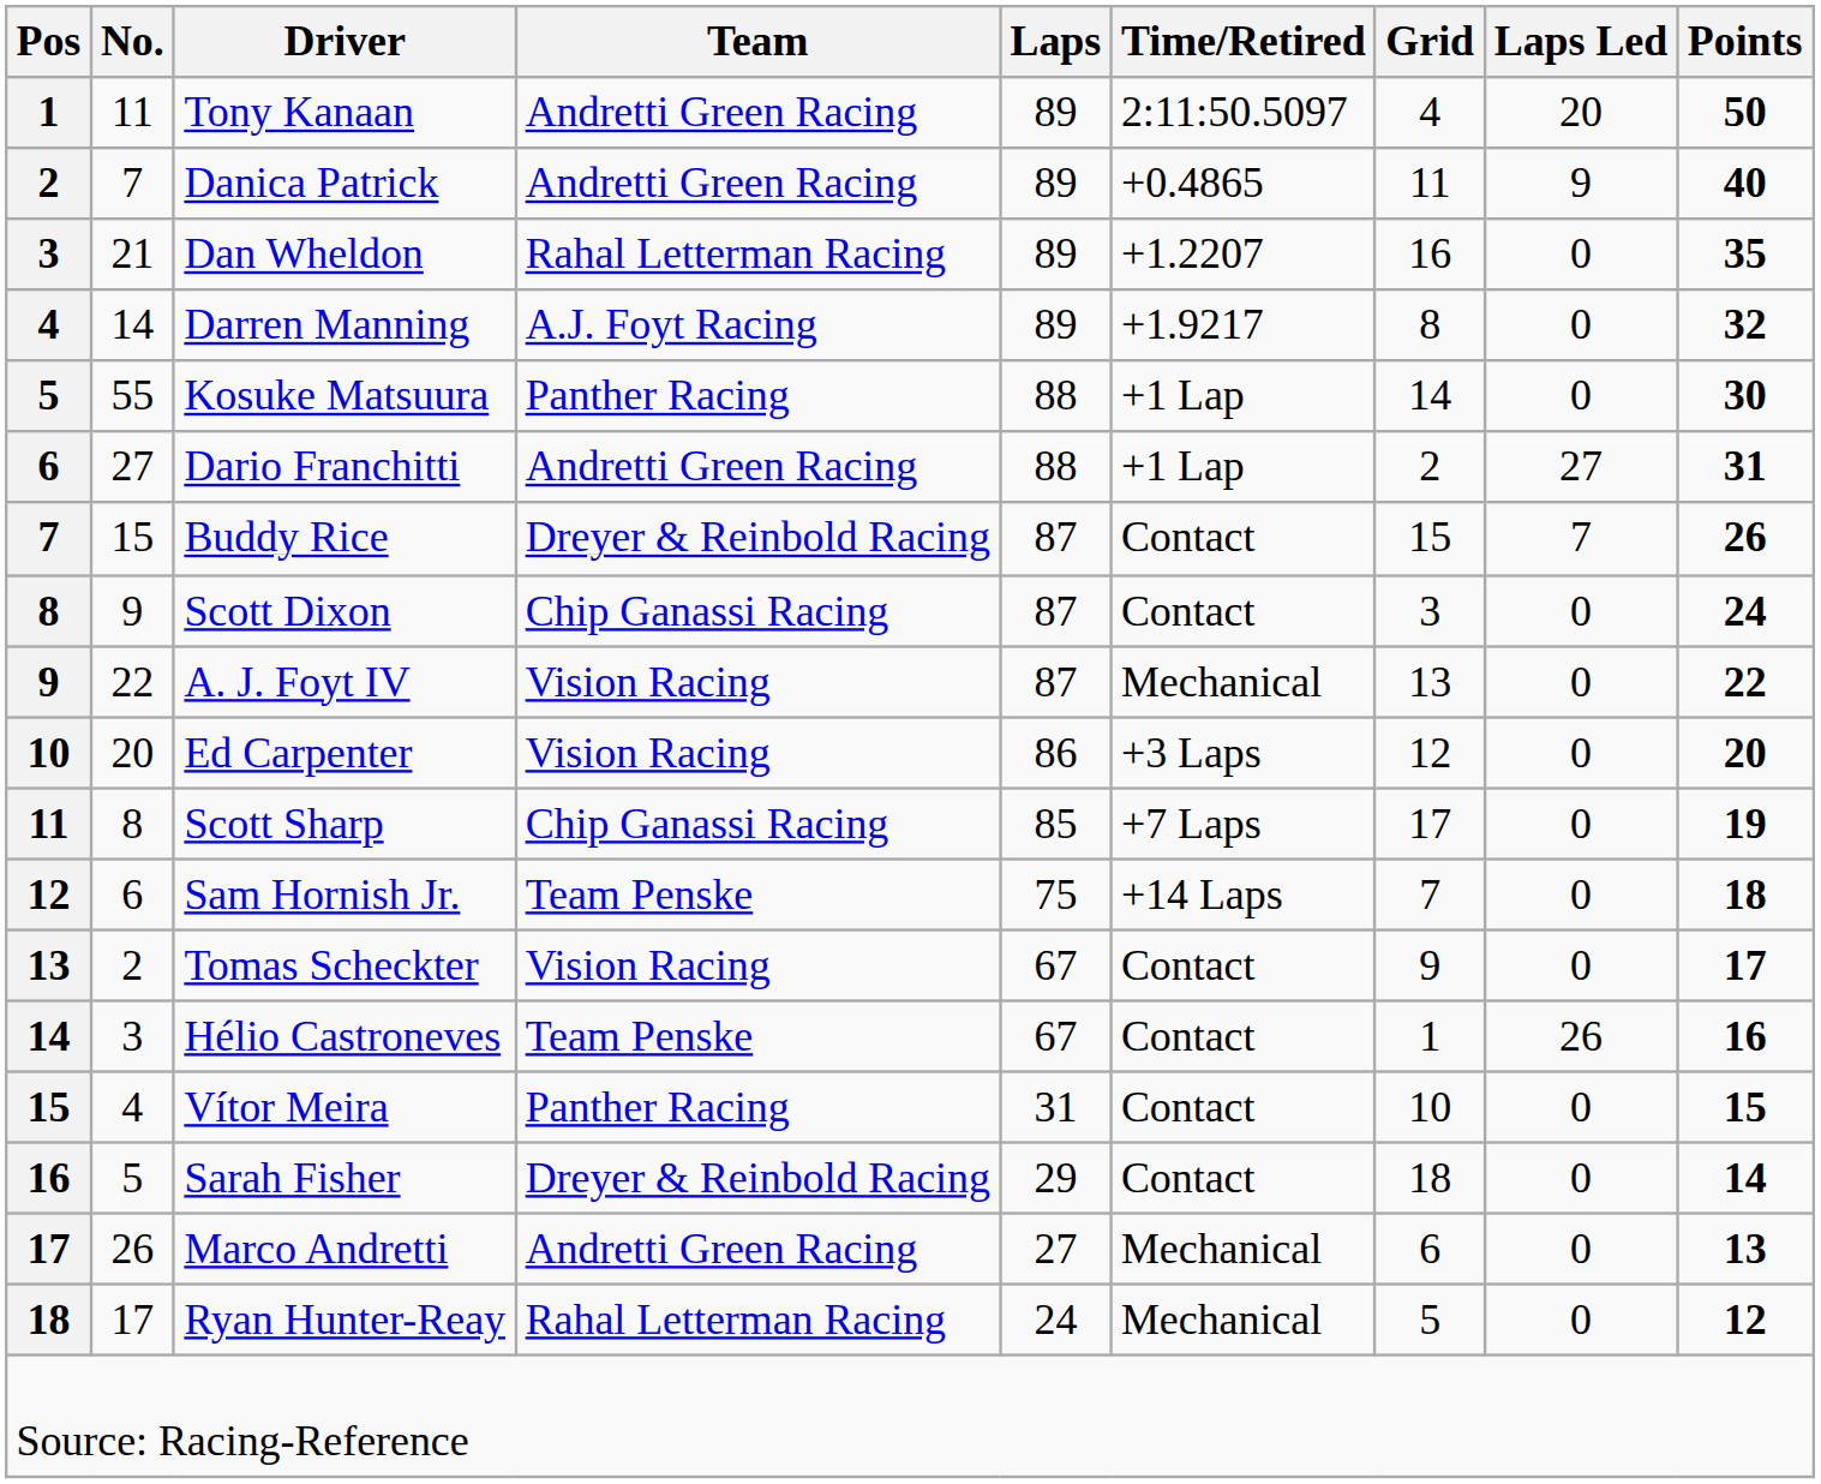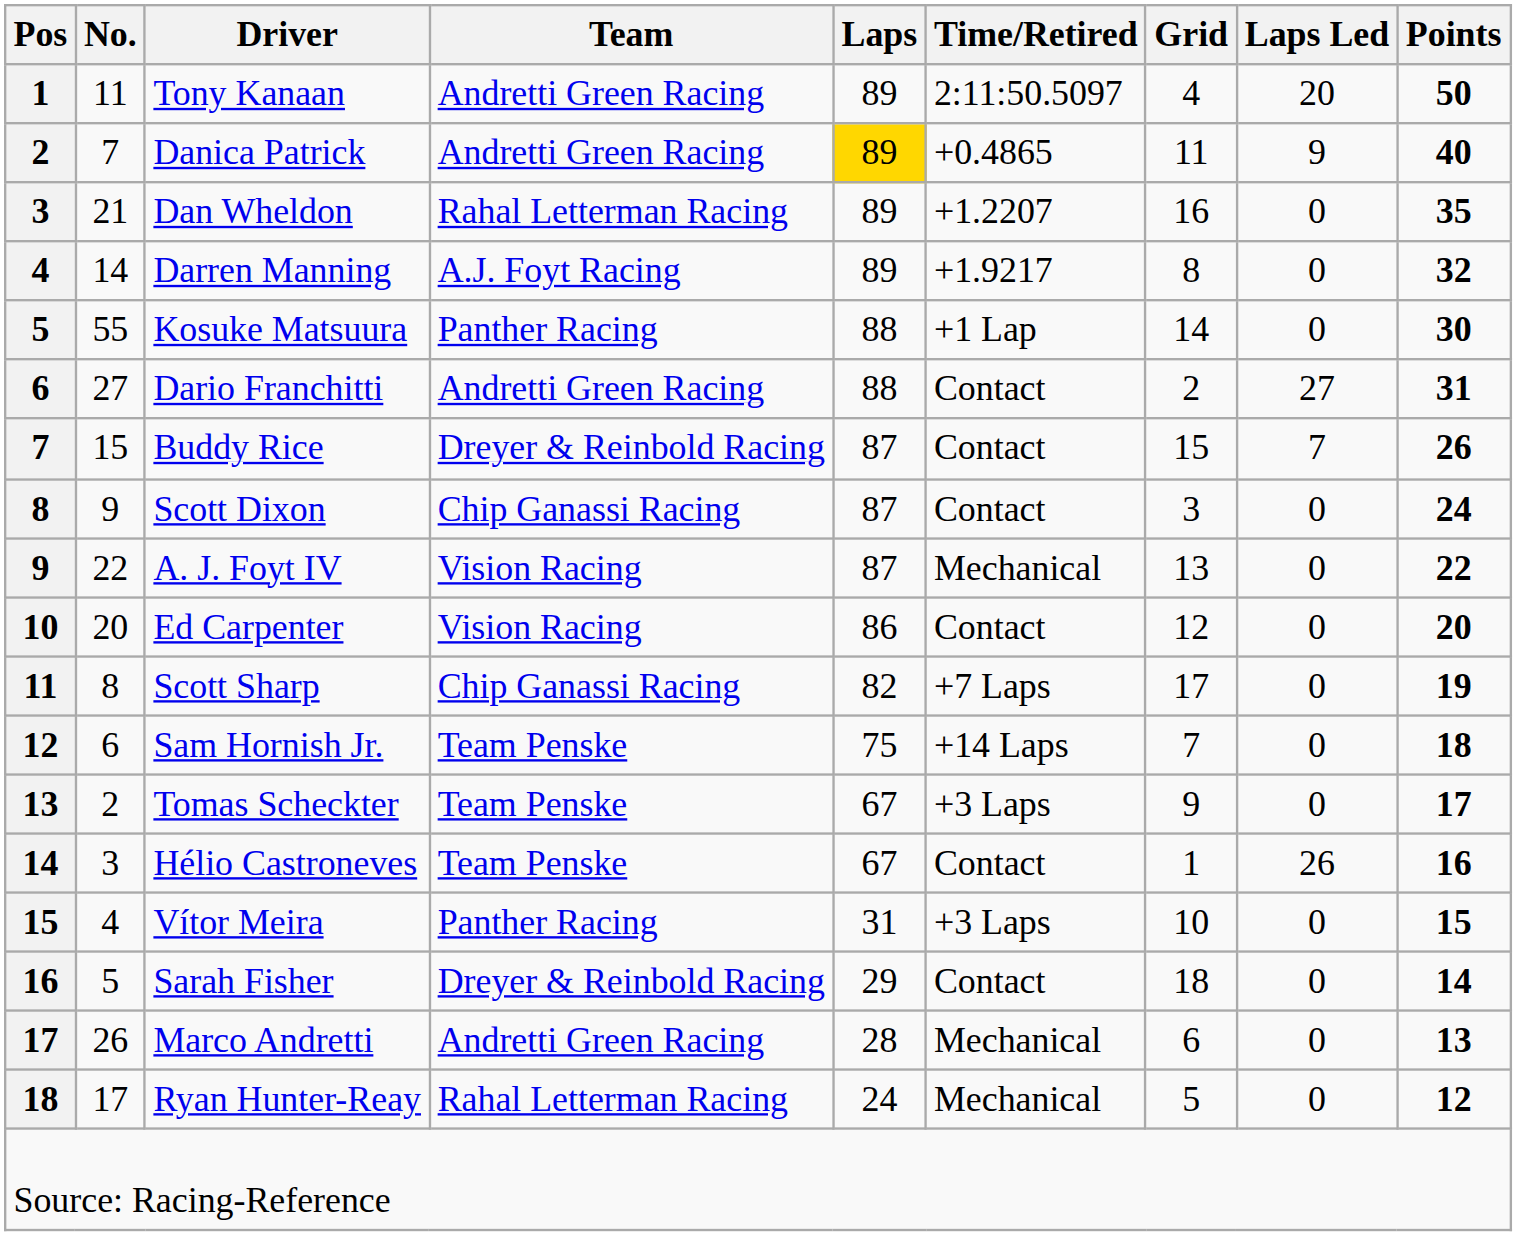Danica Patrick | Laps: no background -> gold background
Dario Franchitti | Time/Retired: +1 Lap -> Contact
Ed Carpenter | Time/Retired: +3 Laps -> Contact
Scott Sharp | Laps: 85 -> 82
Tomas Scheckter | Team: Vision Racing -> Team Penske
Tomas Scheckter | Time/Retired: Contact -> +3 Laps
Vítor Meira | Time/Retired: Contact -> +3 Laps
Marco Andretti | Laps: 27 -> 28
